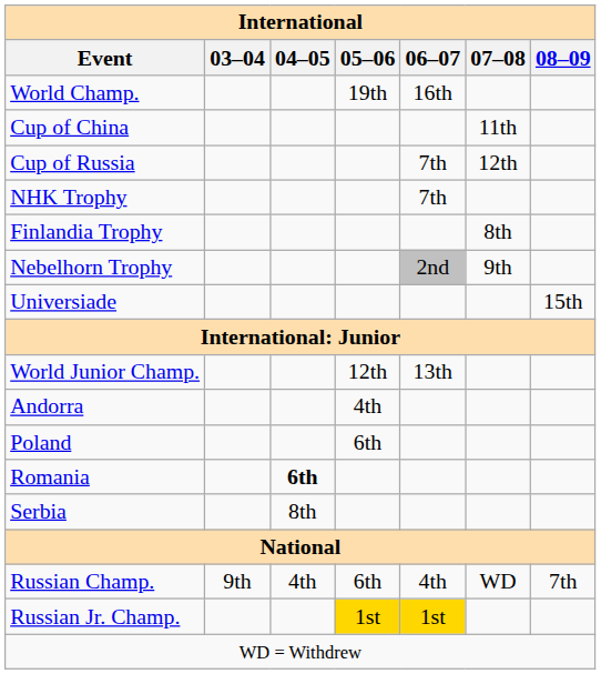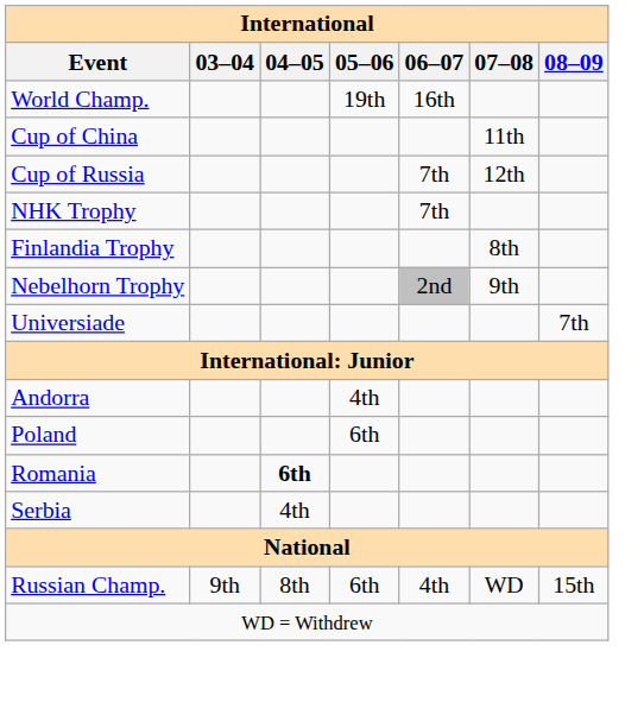Universiade | 08–09: 15th -> 7th
- row: World Junior Champ. | 12th | 13th
Serbia | 04–05: 8th -> 4th
Russian Champ. | 04–05: 4th -> 8th
Russian Champ. | 08–09: 7th -> 15th
- row: Russian Jr. Champ. | 1st | 1st
